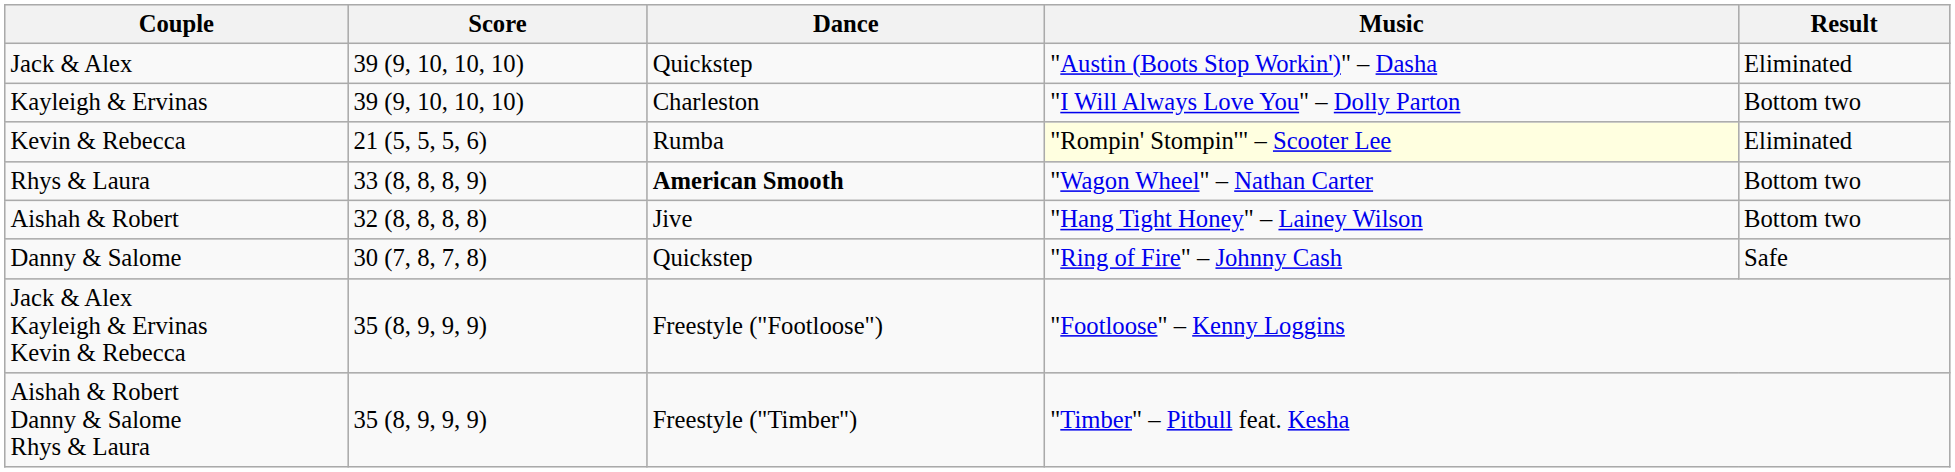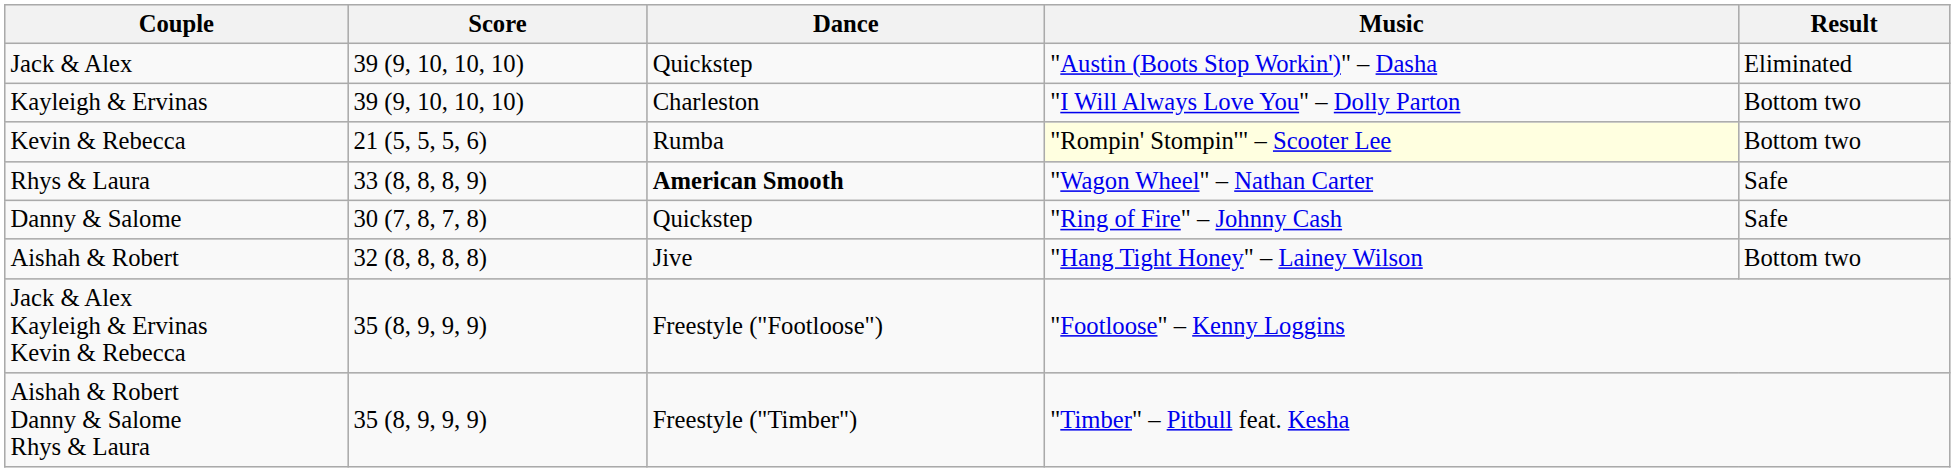Kevin & Rebecca | Result: Eliminated -> Bottom two
Rhys & Laura | Result: Bottom two -> Safe
rows swapped: Aishah & Robert <-> Danny & Salome
